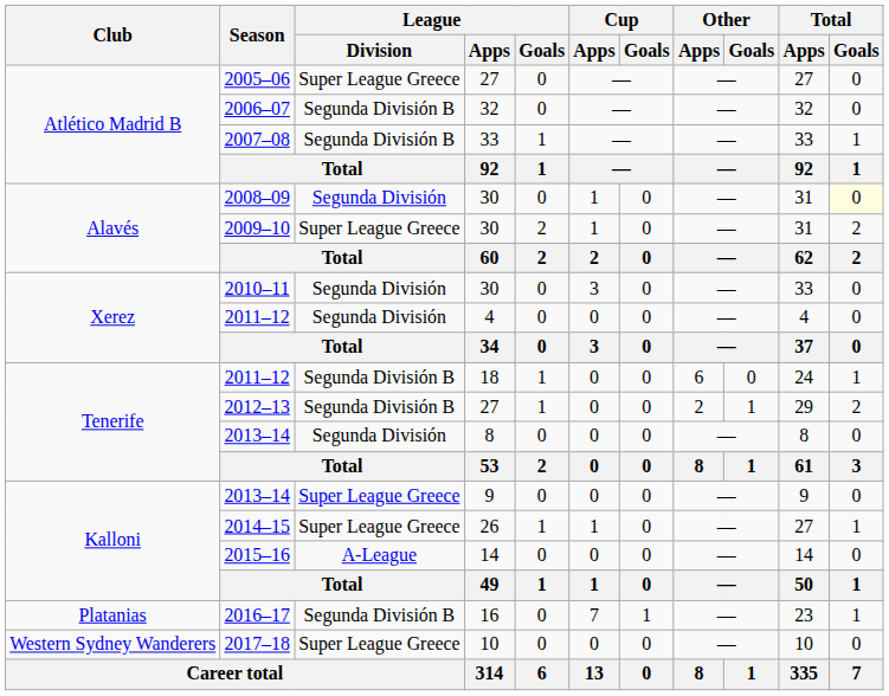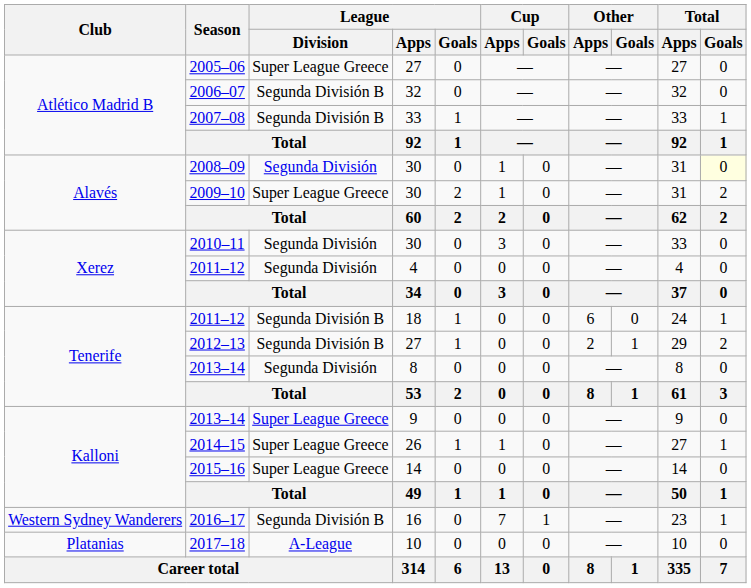2015–16 | League / Division: A-League -> Super League Greece
2016–17 | Club: Platanias -> Western Sydney Wanderers
2017–18 | Club: Western Sydney Wanderers -> Platanias
2017–18 | League / Division: Super League Greece -> A-League
